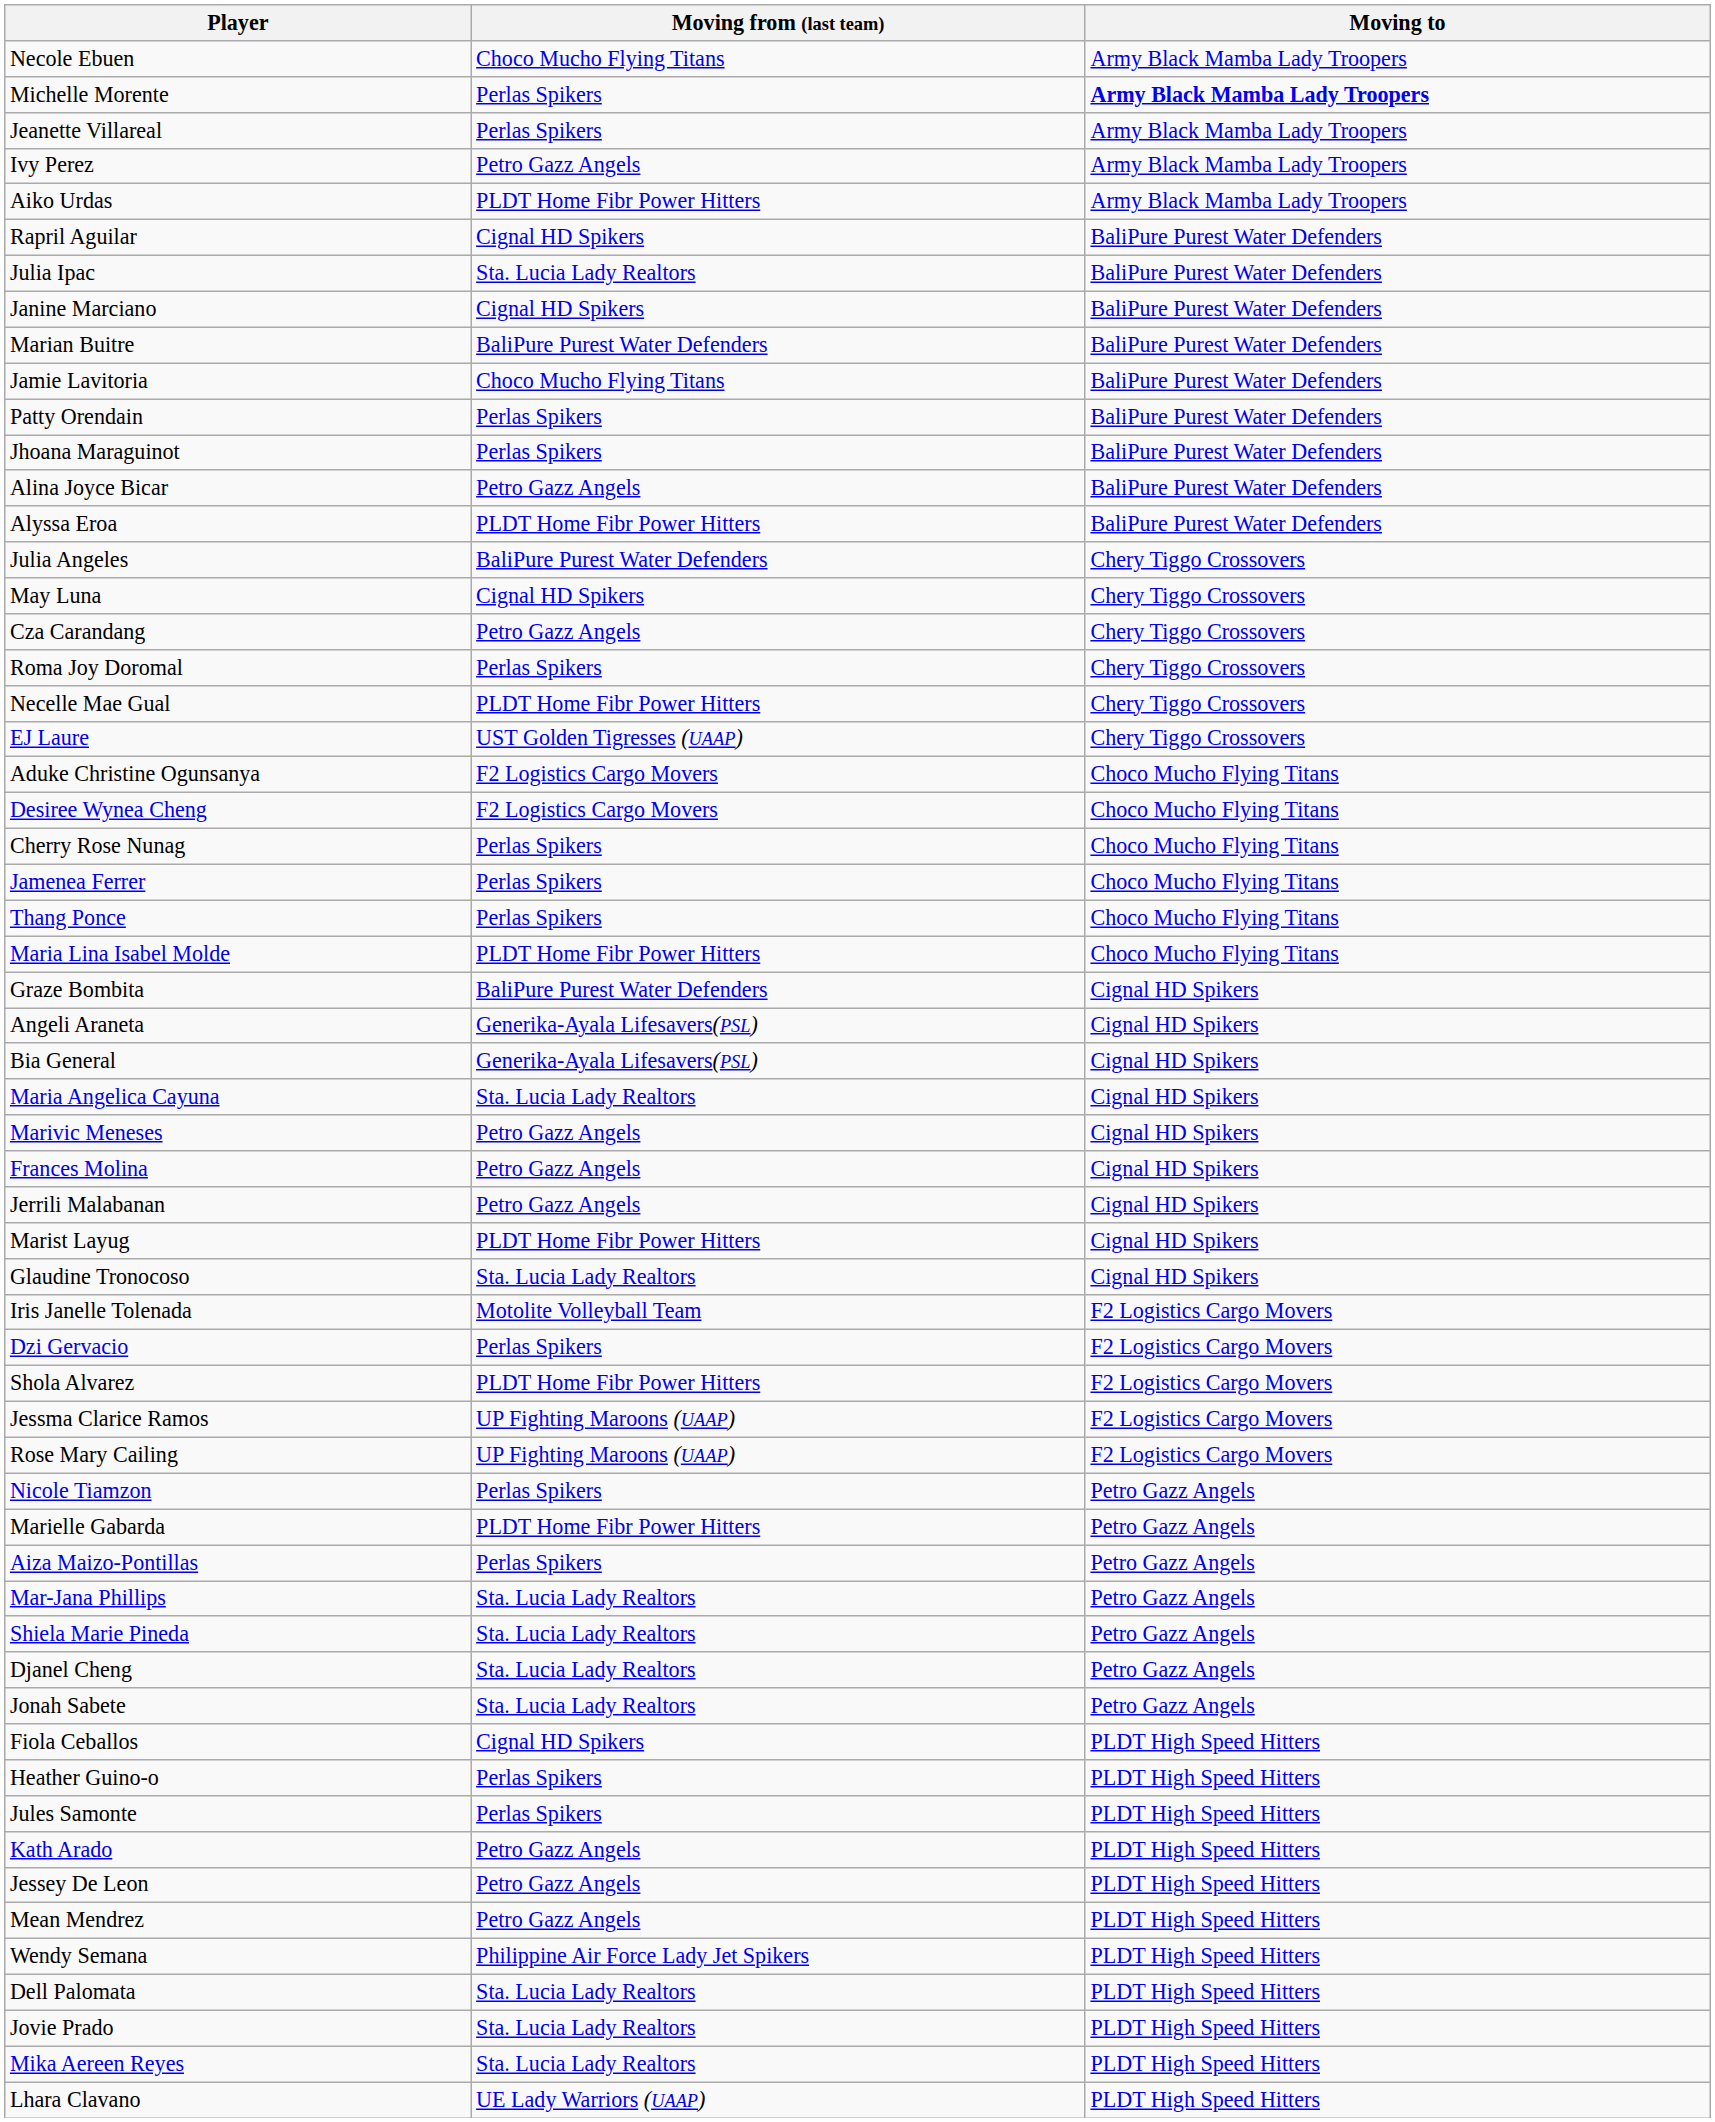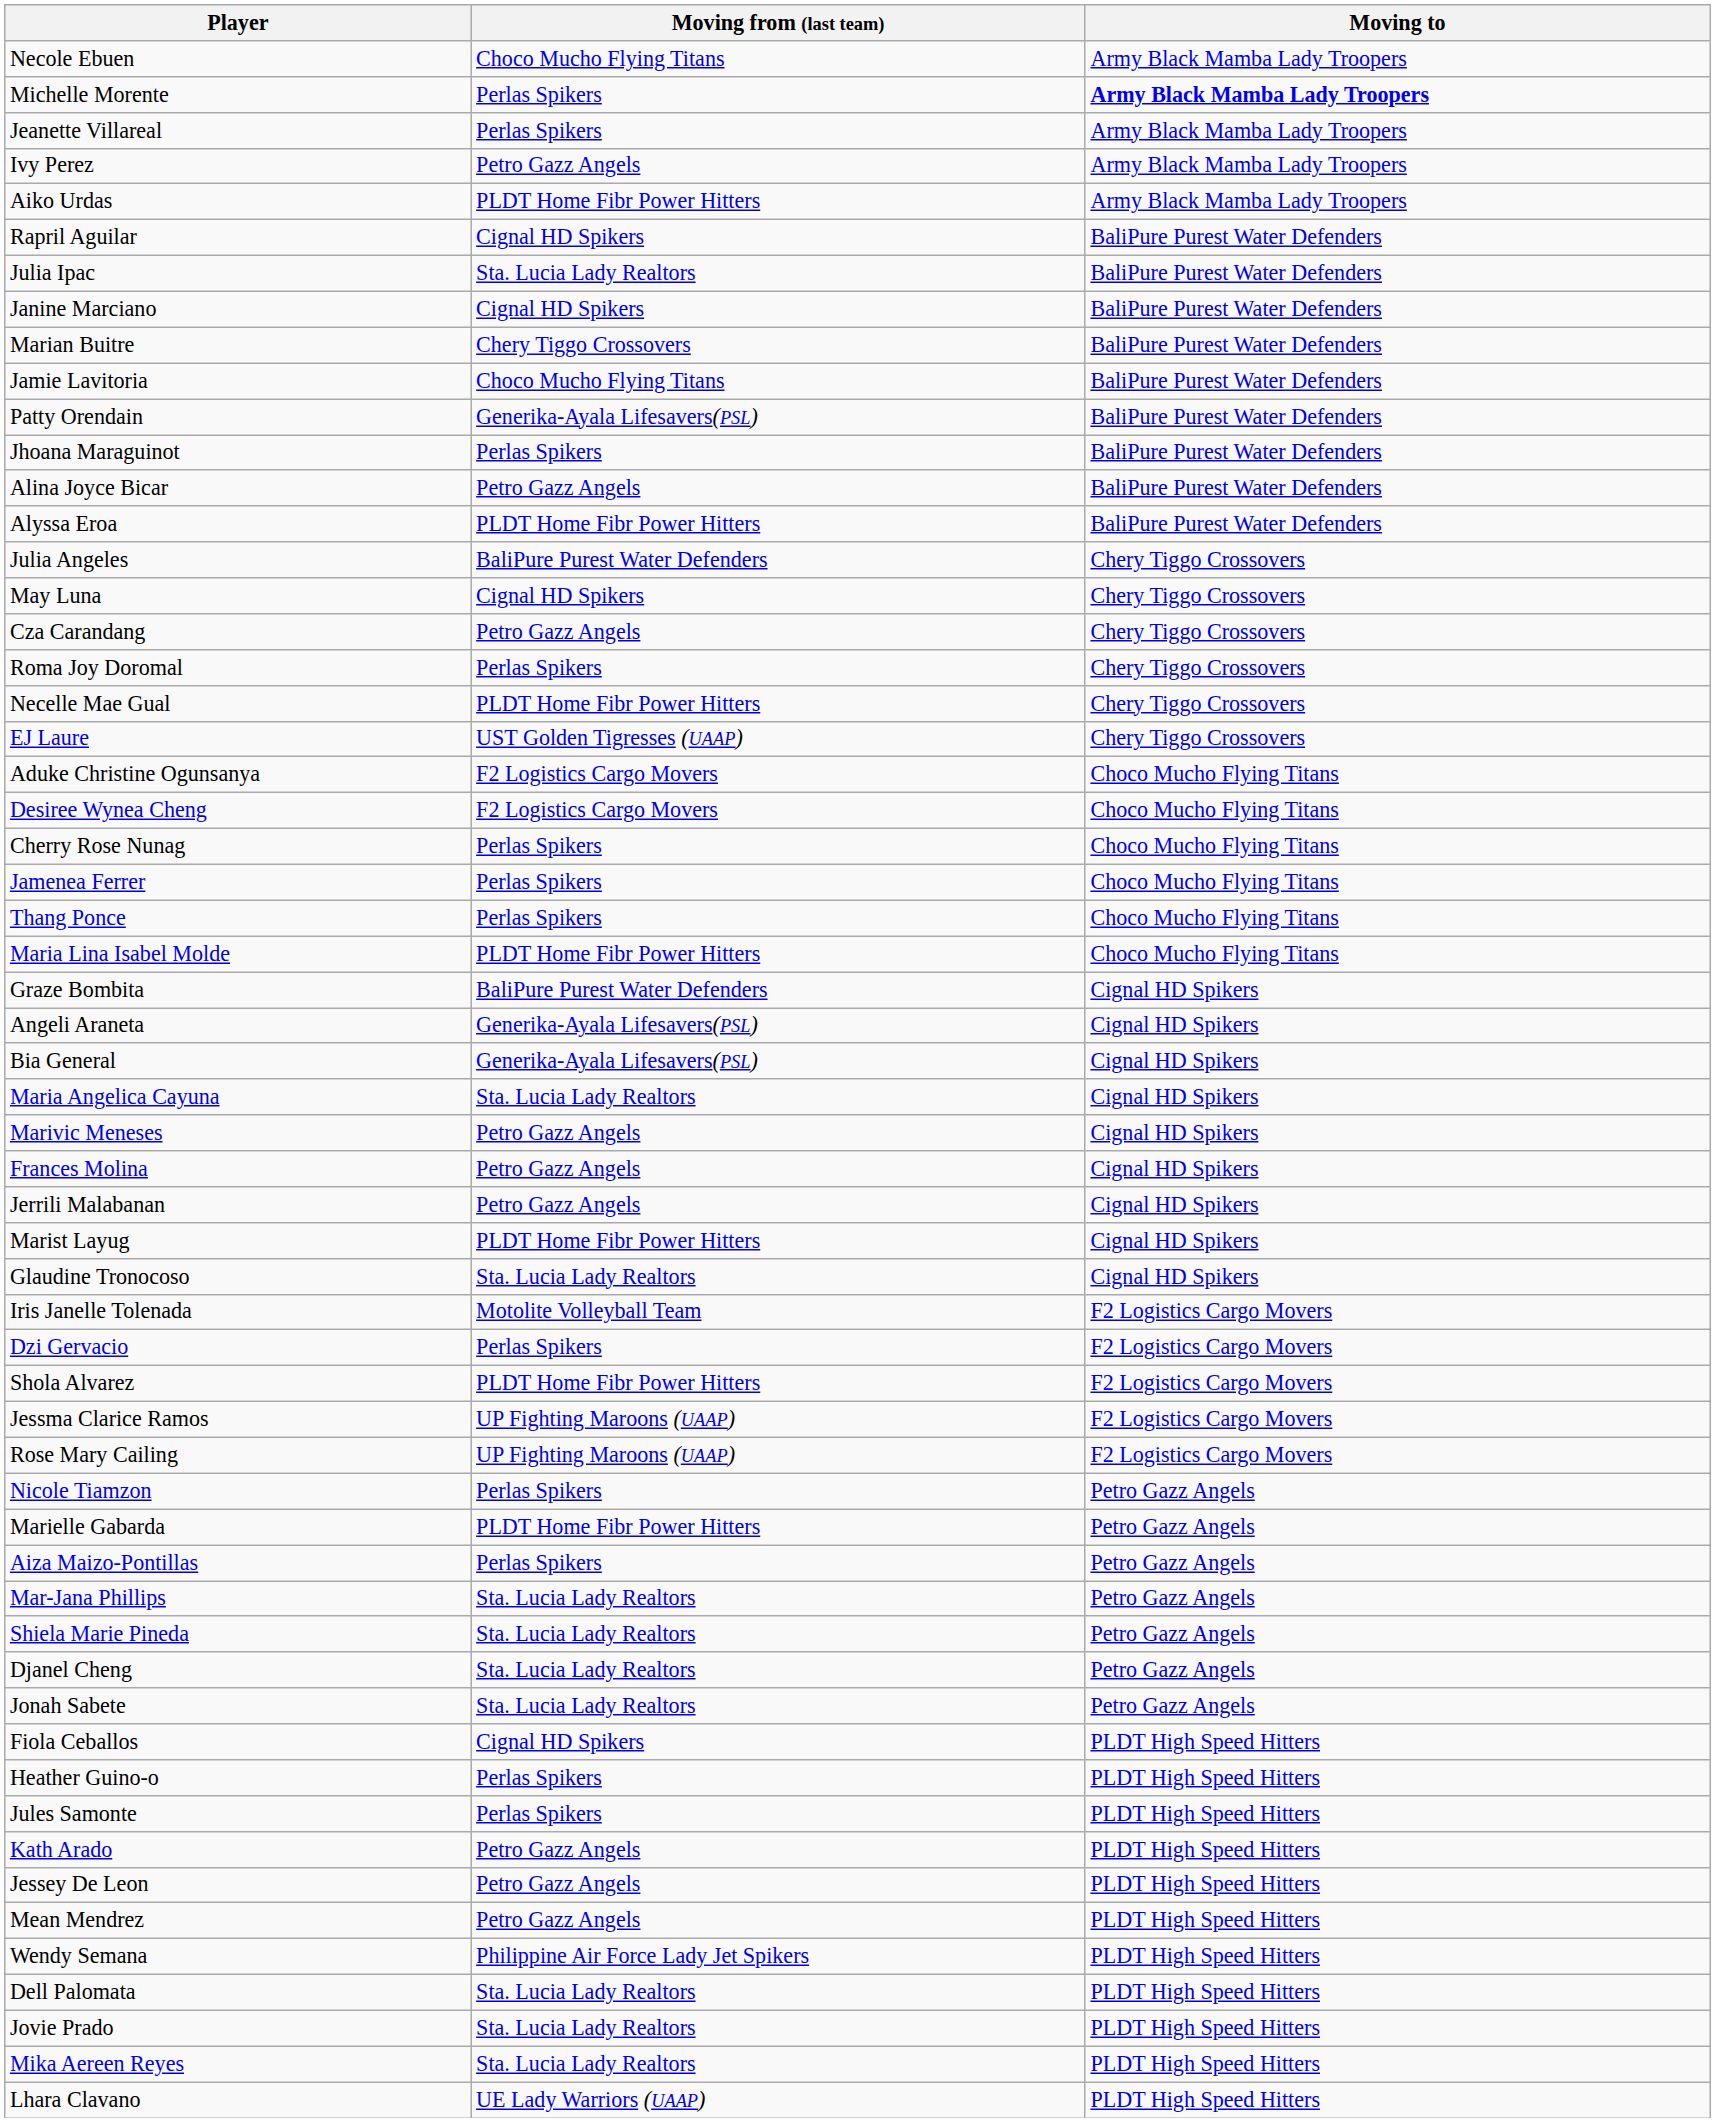Marian Buitre | Moving from (last team): BaliPure Purest Water Defenders -> Chery Tiggo Crossovers
Patty Orendain | Moving from (last team): Perlas Spikers -> Generika-Ayala Lifesavers(PSL)
